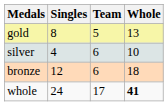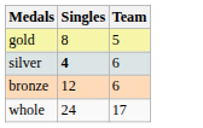- column: Whole | 13 | 10 | 18 | 41
silver | Singles: normal -> bold
